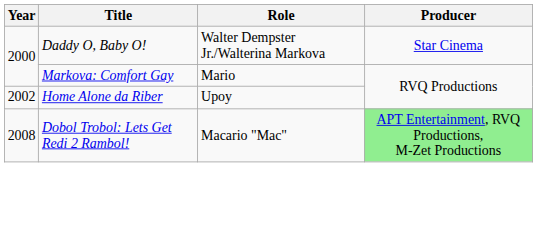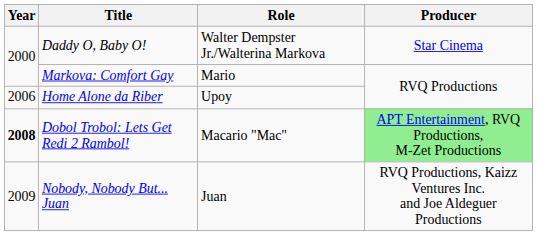Home Alone da Riber | Year: 2002 -> 2006
Dobol Trobol: Lets Get Redi 2 Rambol! | Year: normal -> bold
+ row: 2009 | Nobody, Nobody But... Juan | Juan | RVQ Productions, Kaizz Ventures Inc. and Joe Aldeguer Productions
